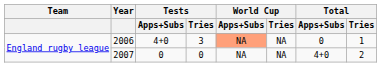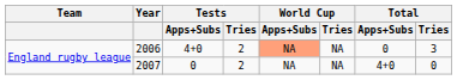2006 | Tests / Tries: 3 -> 2
2006 | Total / Tries: 1 -> 3
2007 | Tests / Tries: 0 -> 2
2007 | Total / Tries: 2 -> 0
